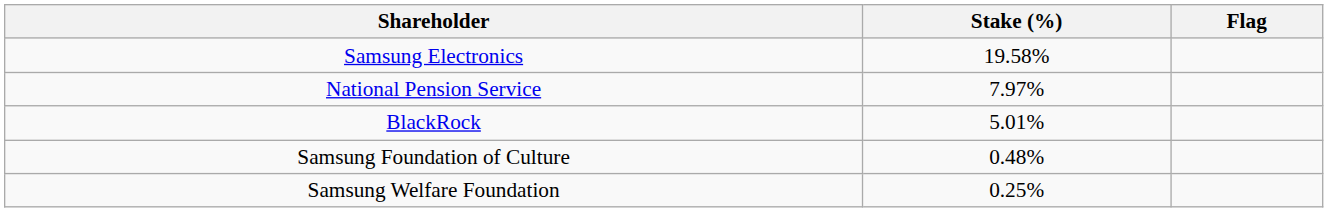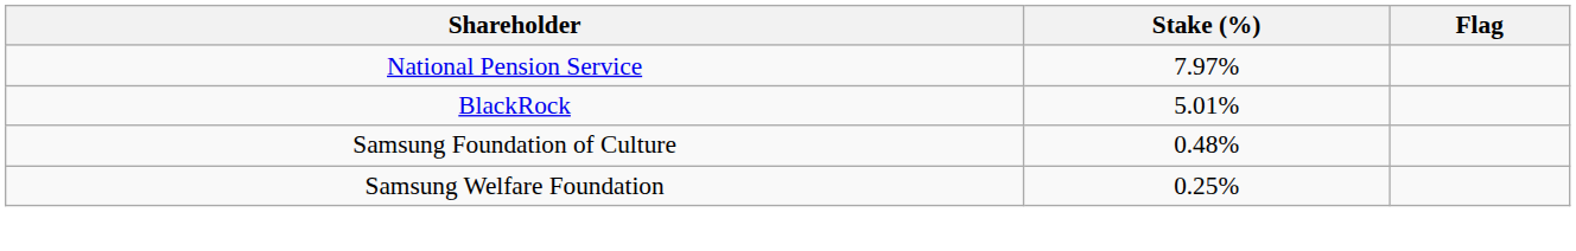- row: Samsung Electronics | 19.58%
